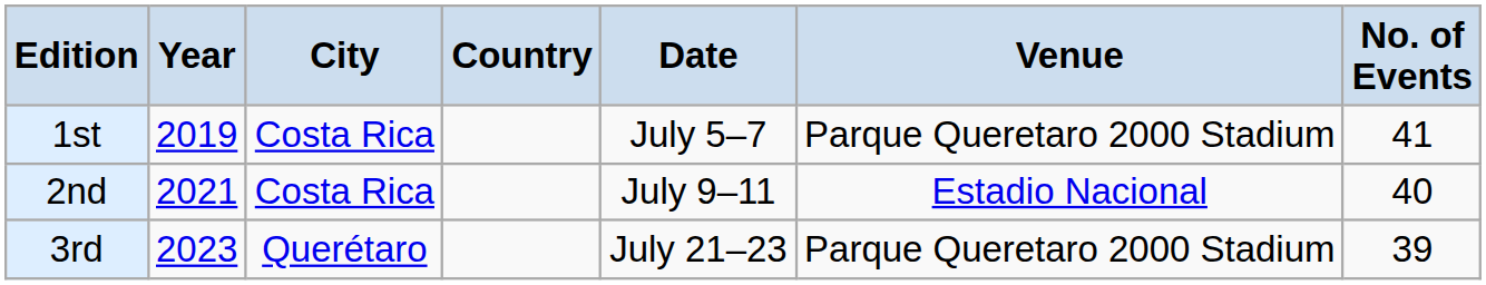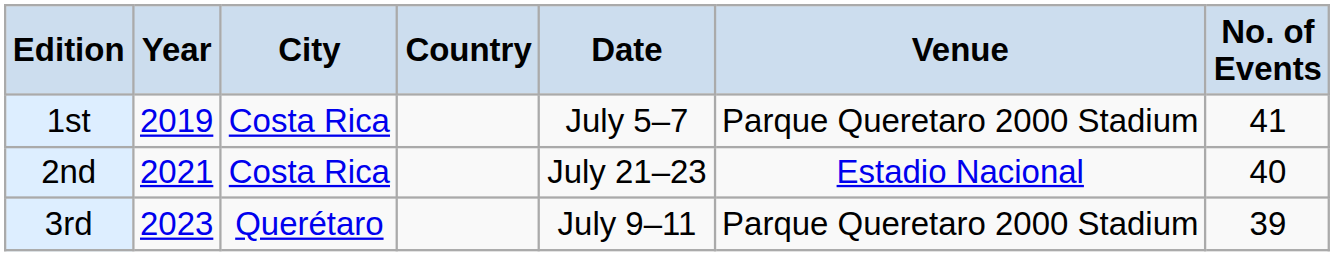2nd | Date: July 9–11 -> July 21–23
3rd | Date: July 21–23 -> July 9–11
